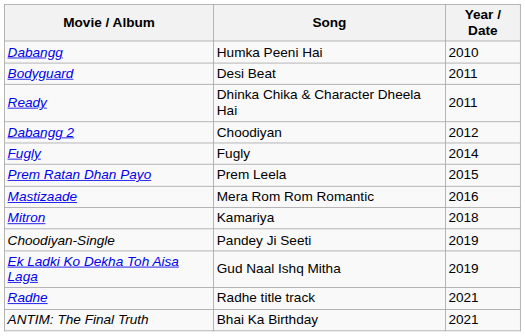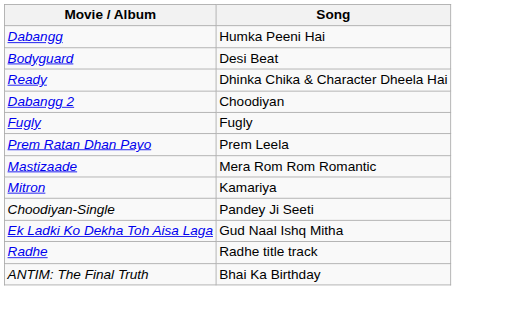- column: Year / Date | 2010 | 2011 | 2011 | 2012 | 2014 | 2015 | 2016 | 2018 | 2019 | 2019 | 2021 | 2021
